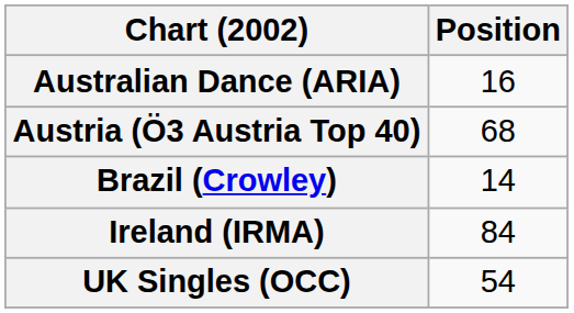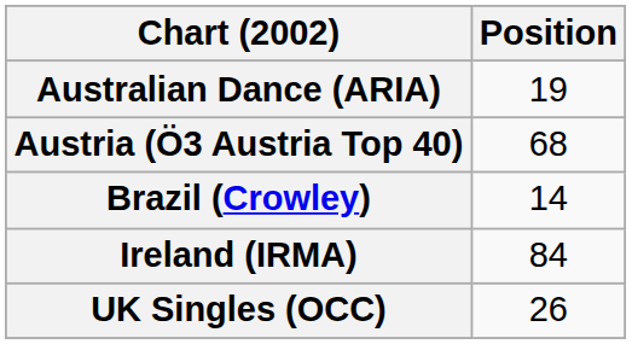Australian Dance (ARIA) | Position: 16 -> 19
UK Singles (OCC) | Position: 54 -> 26
